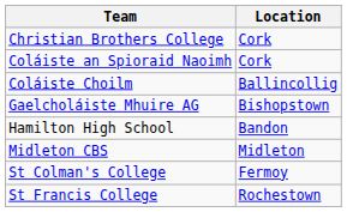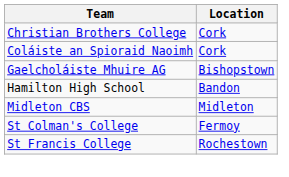- row: Coláiste Choilm | Ballincollig
